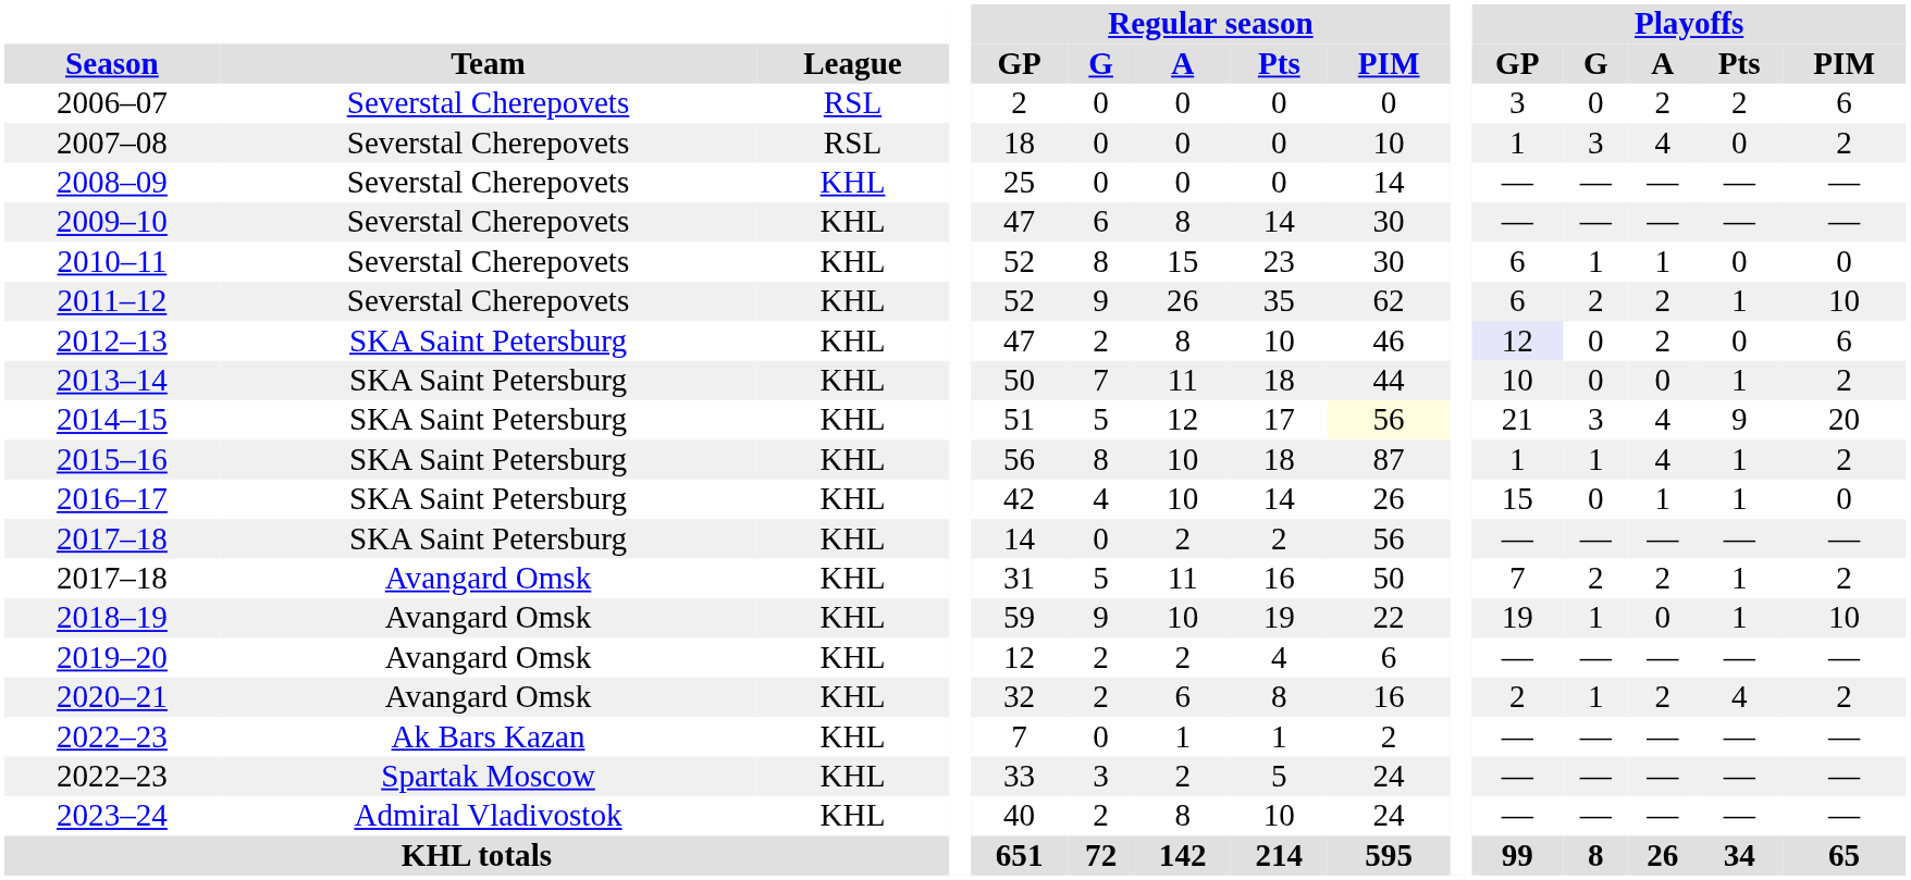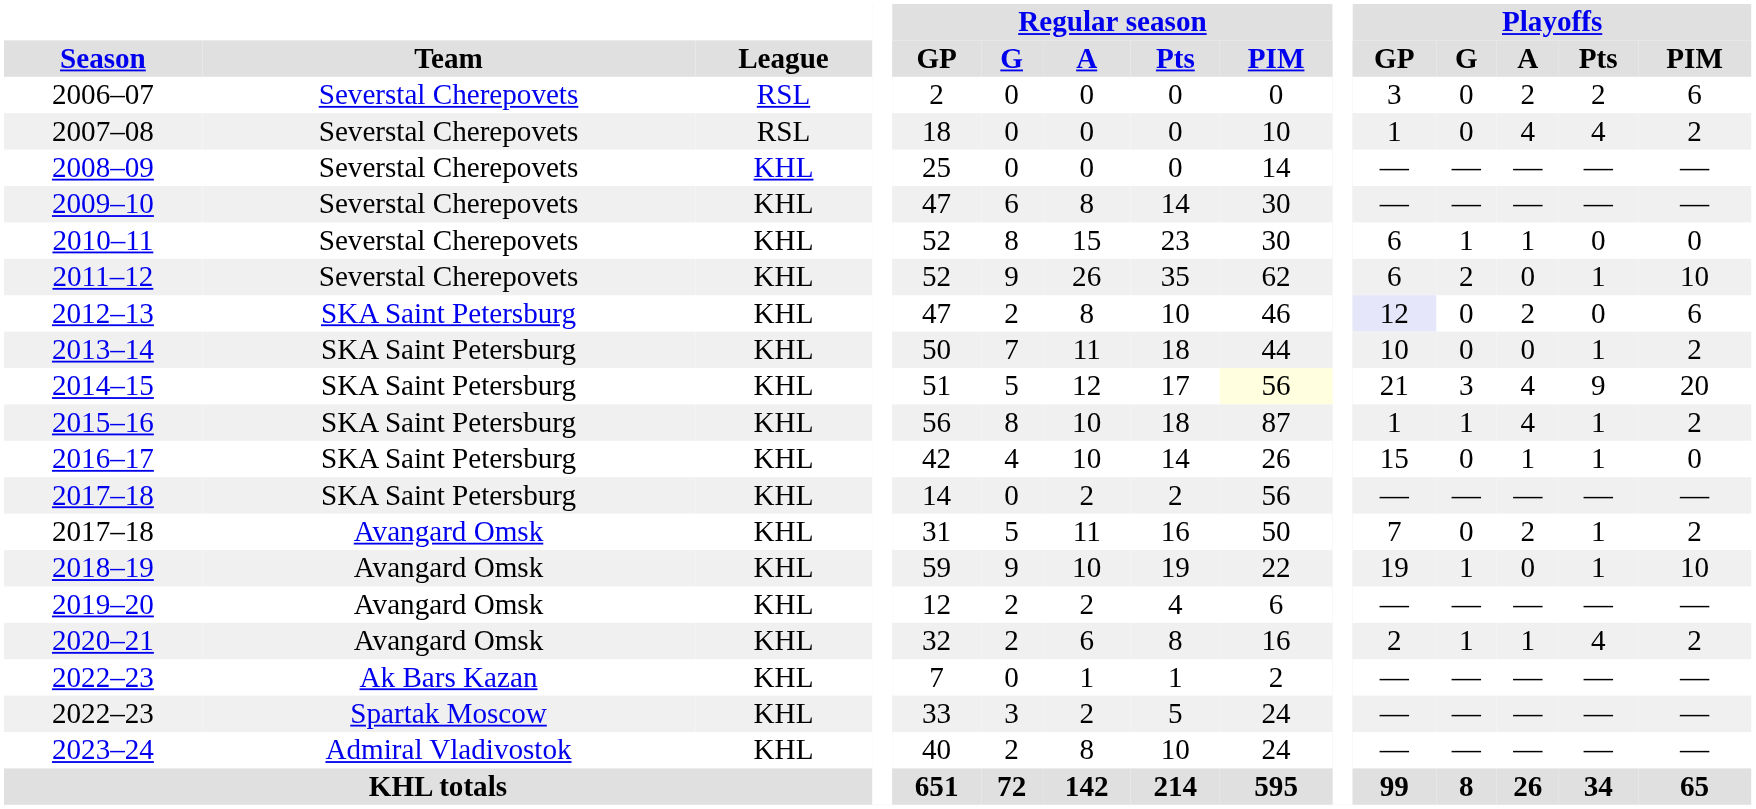2007–08 | Playoffs / G: 3 -> 0
2007–08 | Playoffs / Pts: 0 -> 4
2011–12 | Playoffs / A: 2 -> 0
2017–18 / Avangard Omsk | Playoffs / G: 2 -> 0
2020–21 | Playoffs / A: 2 -> 1
